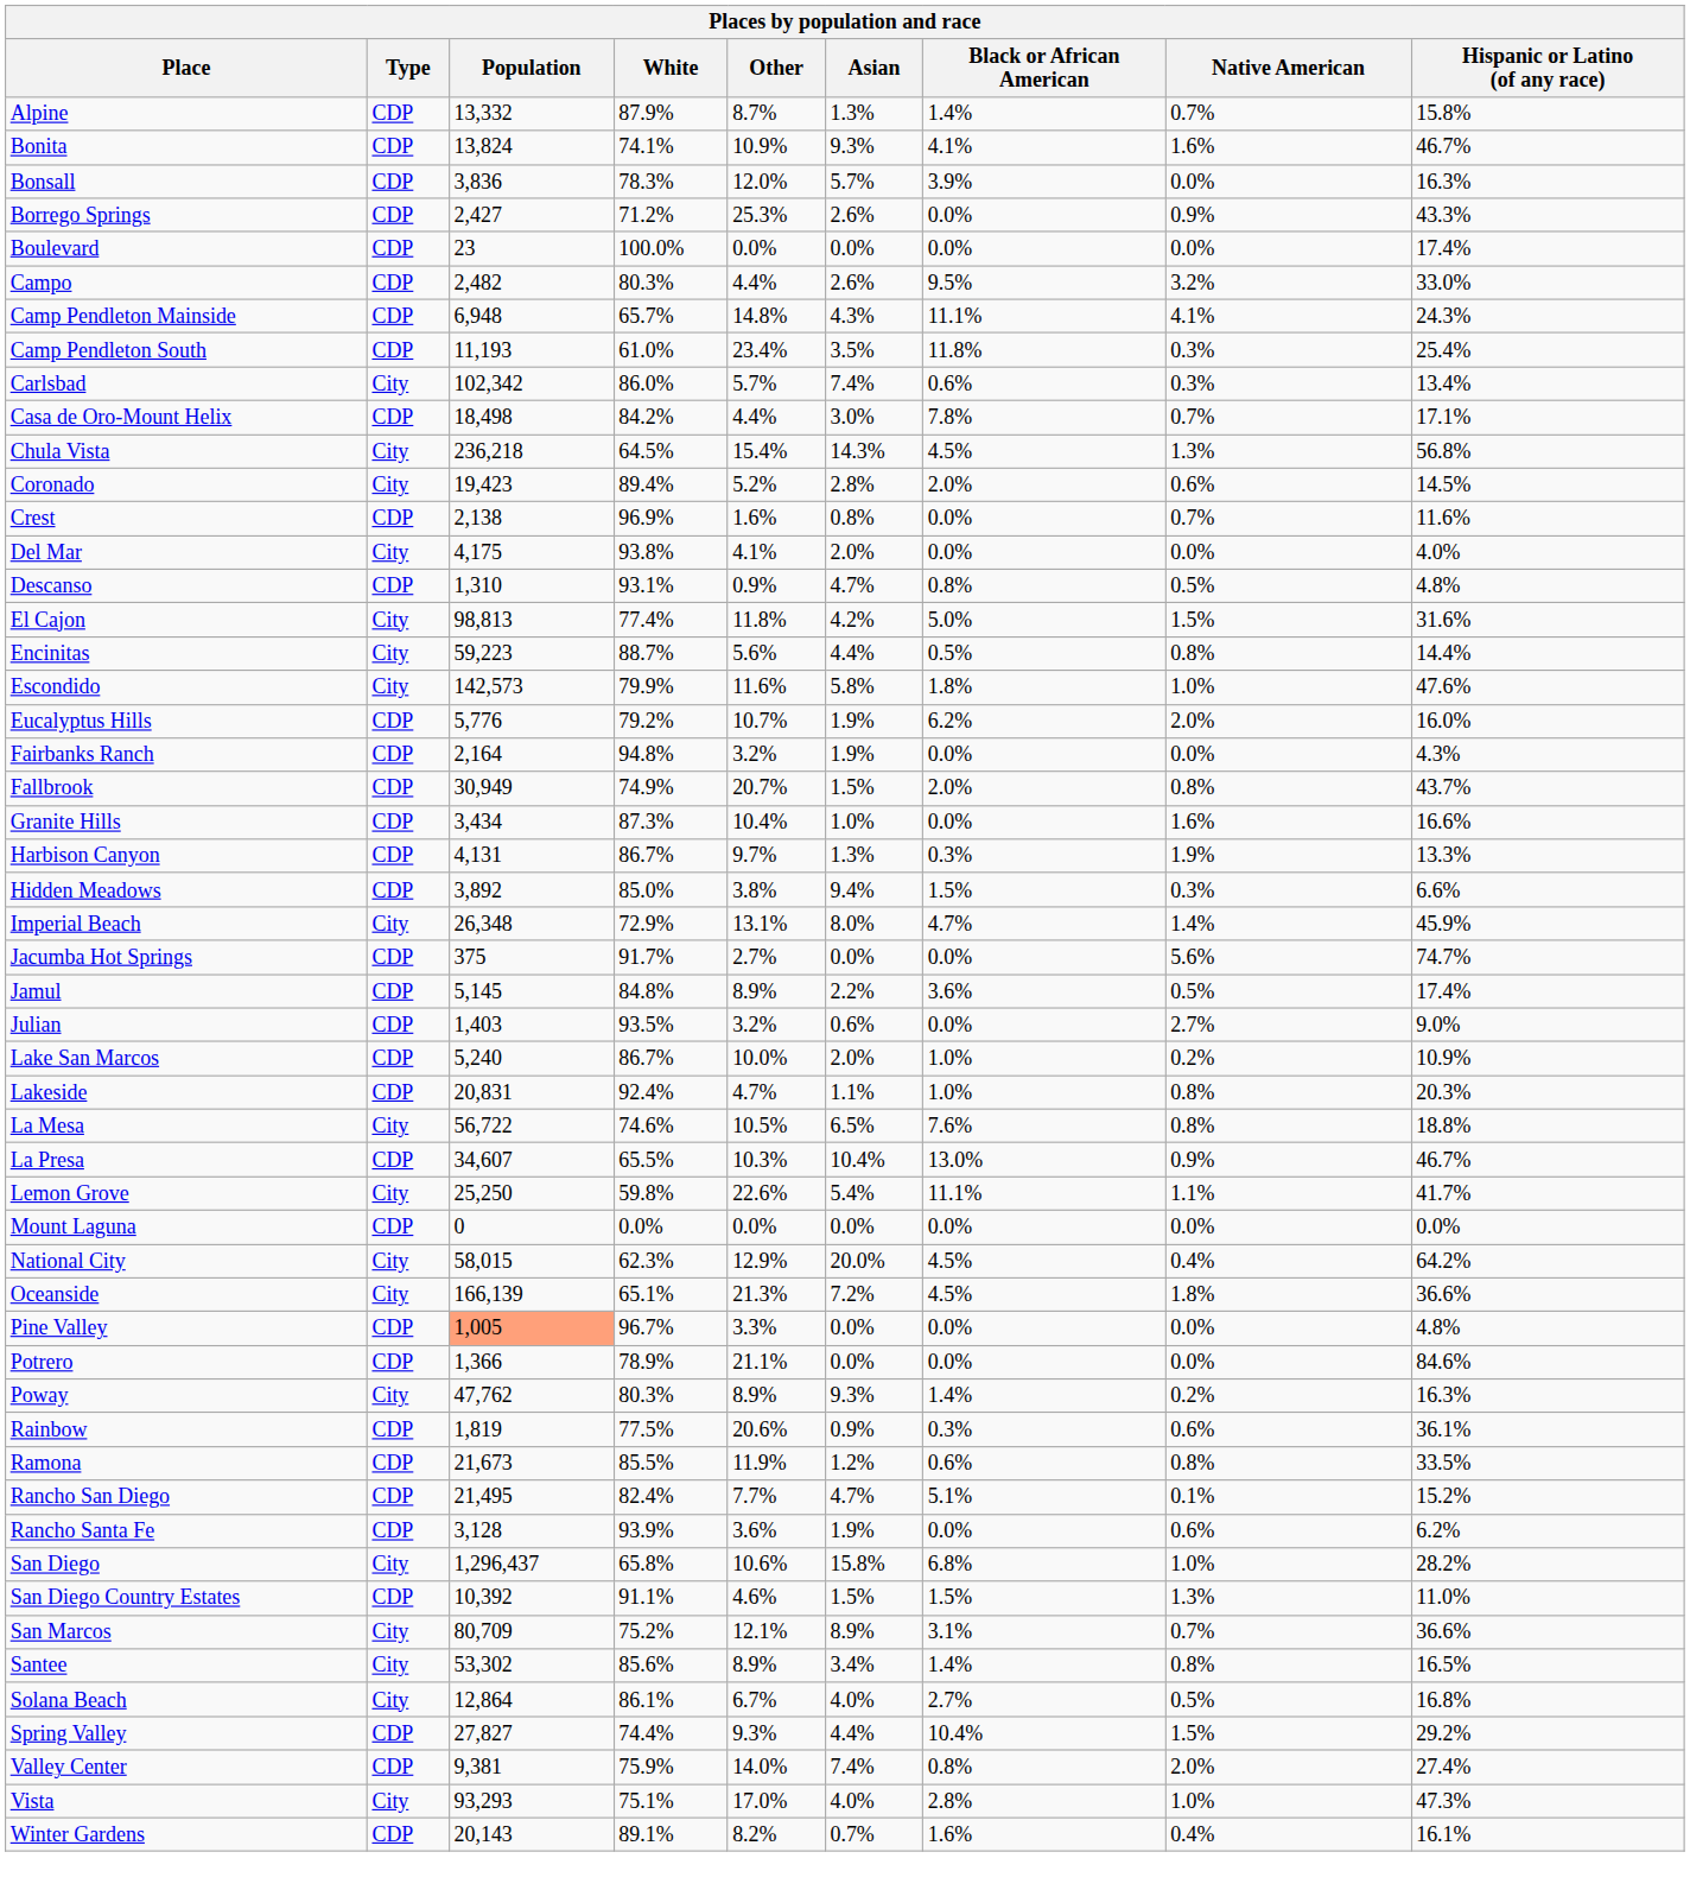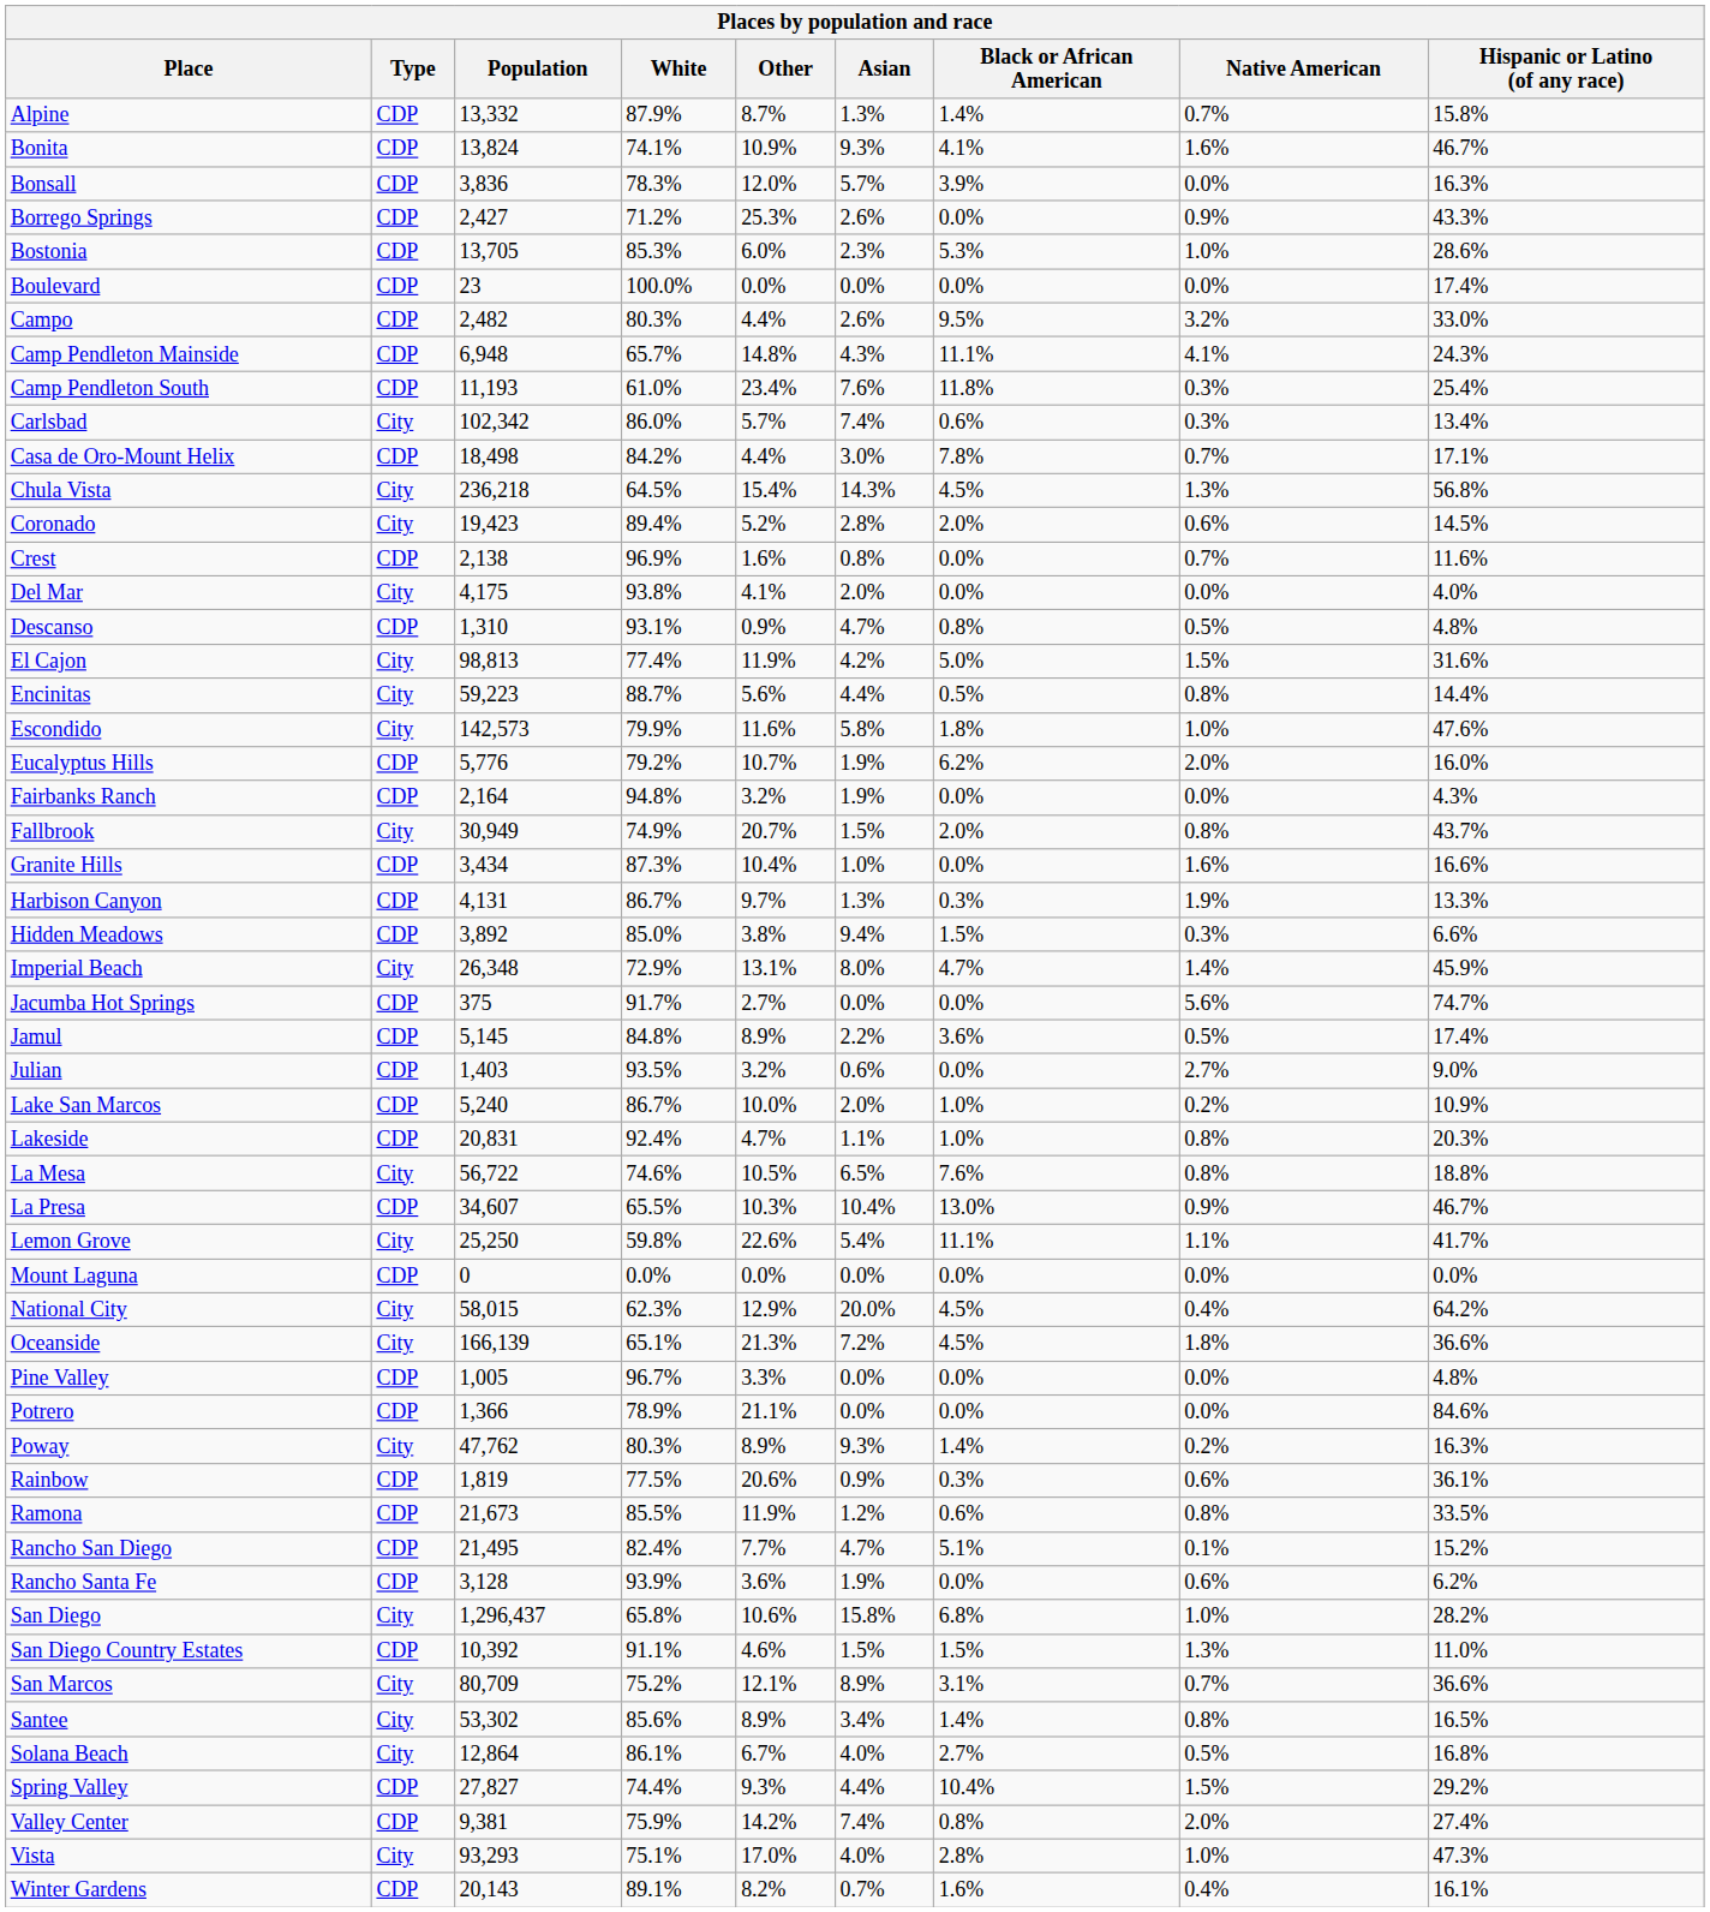+ row: Bostonia | CDP | 13,705 | 85.3% | 6.0% | 2.3% | 5.3% | 1.0% | 28.6%
Camp Pendleton South | Asian: 3.5% -> 7.6%
El Cajon | Other: 11.8% -> 11.9%
Fallbrook | Type: CDP -> City
Pine Valley | Population: lightsalmon background -> no background
Valley Center | Other: 14.0% -> 14.2%
